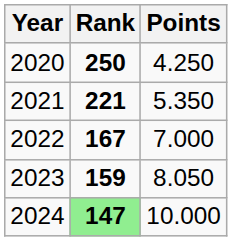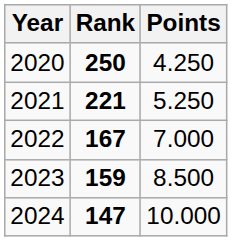2021 | Points: 5.350 -> 5.250
2023 | Points: 8.050 -> 8.500
2024 | Rank: lightgreen background -> no background
